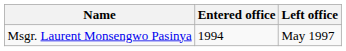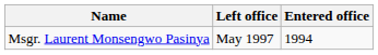columns swapped: Entered office <-> Left office
